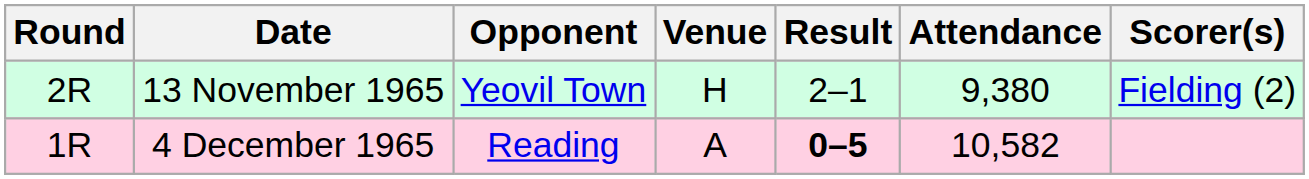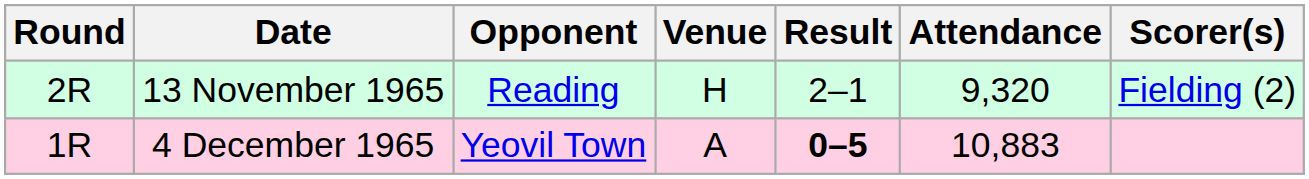13 November 1965 | Opponent: Yeovil Town -> Reading
13 November 1965 | Attendance: 9,380 -> 9,320
4 December 1965 | Opponent: Reading -> Yeovil Town
4 December 1965 | Attendance: 10,582 -> 10,883
